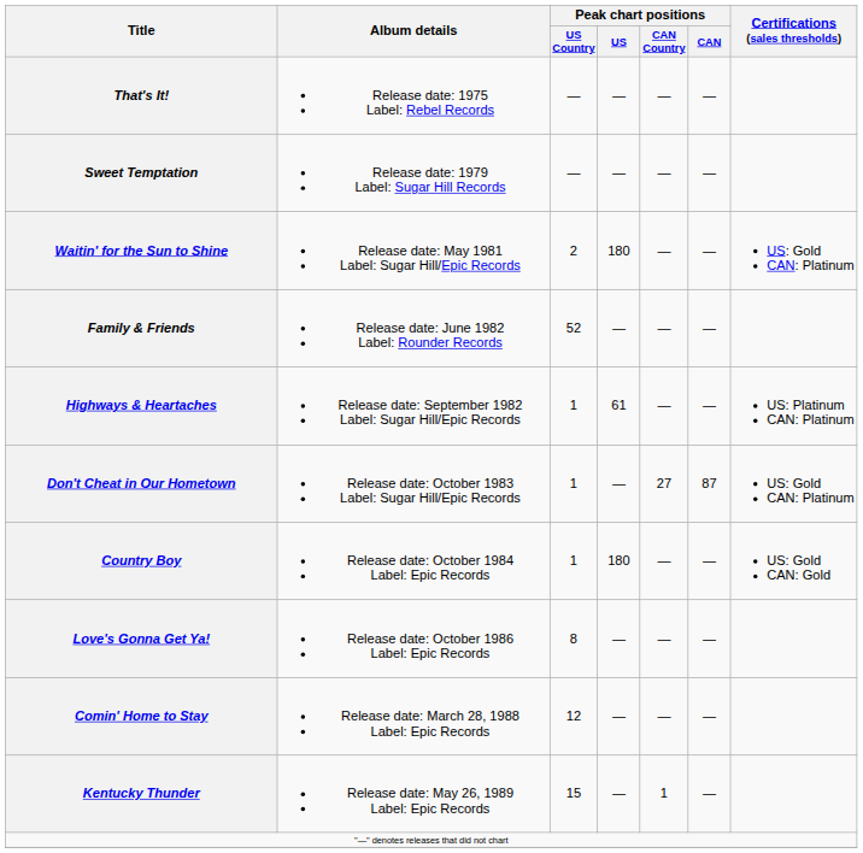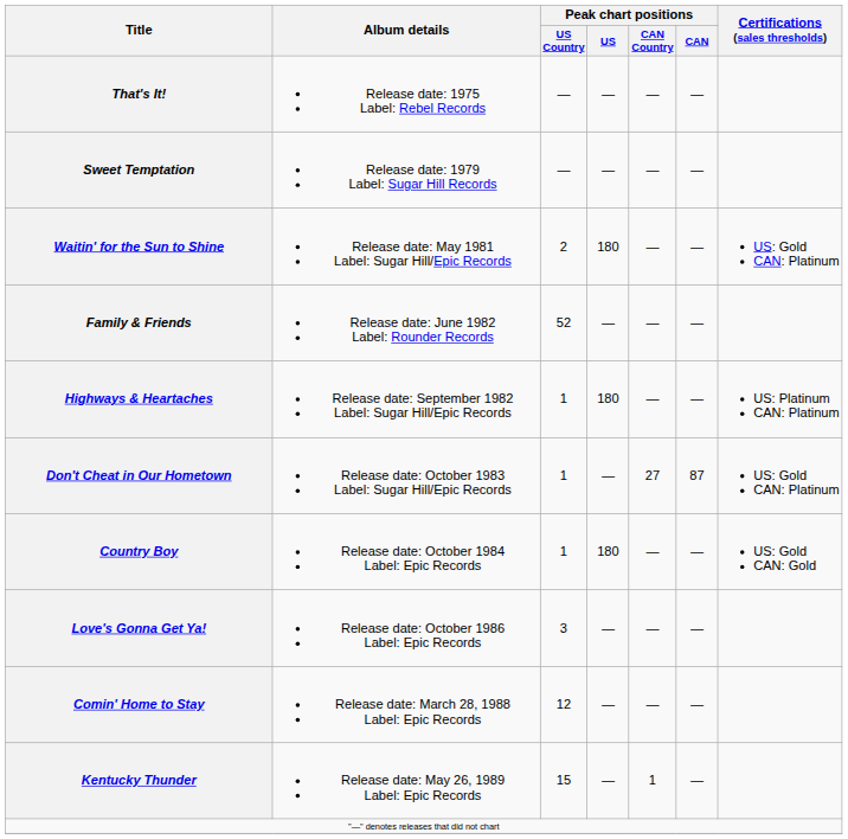Highways & Heartaches | Peak chart positions / US: 61 -> 180
Love's Gonna Get Ya! | Peak chart positions / US Country: 8 -> 3
